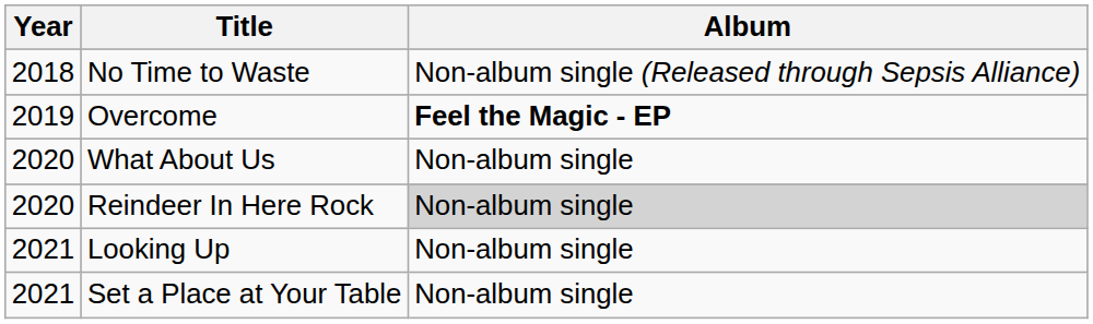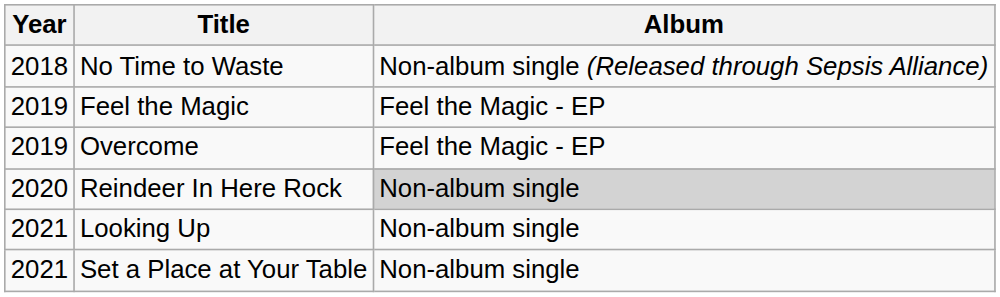+ row: 2019 | Feel the Magic | Feel the Magic - EP
Overcome | Album: bold -> normal
- row: 2020 | What About Us | Non-album single
